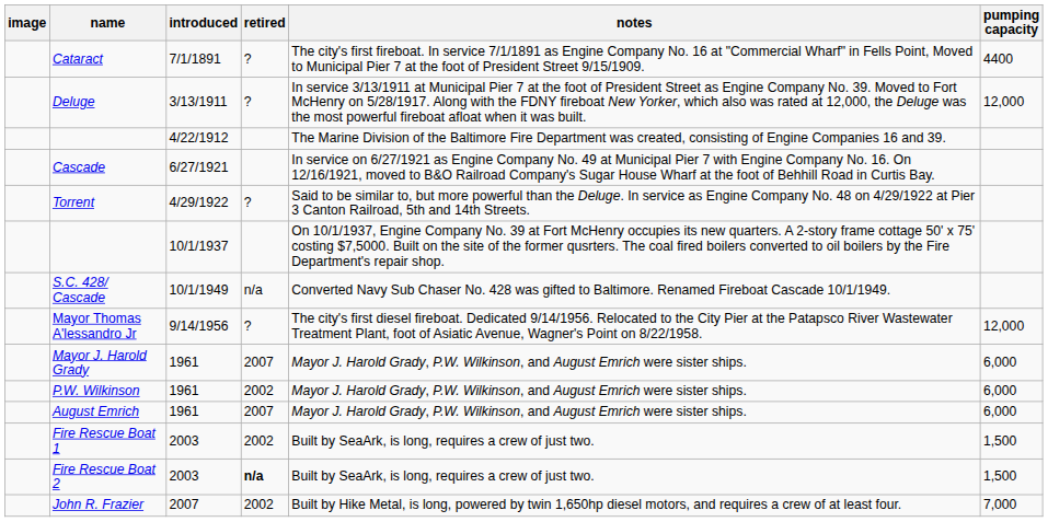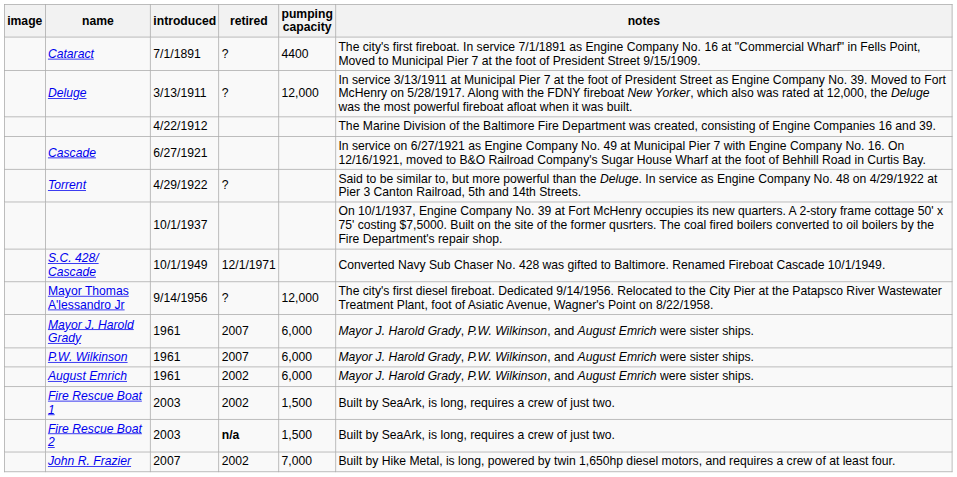columns swapped: pumping capacity <-> notes
S.C. 428/ Cascade | retired: n/a -> 12/1/1971
P.W. Wilkinson | retired: 2002 -> 2007
August Emrich | retired: 2007 -> 2002
